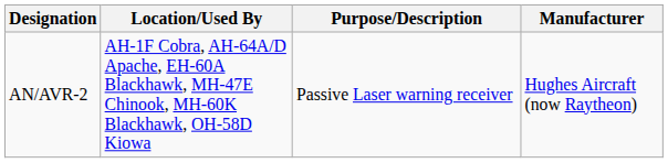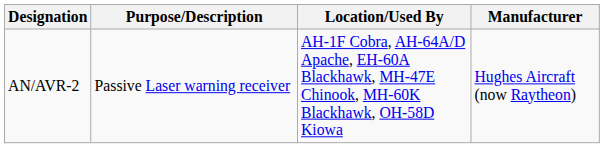columns swapped: Purpose/Description <-> Location/Used By
